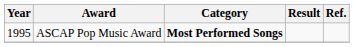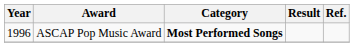ASCAP Pop Music Award | Year: 1995 -> 1996
